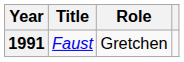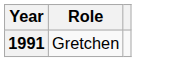- column: Title | Faust
